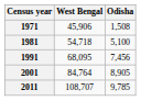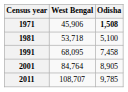1971 | Odisha: normal -> bold
1981 | West Bengal: 54,718 -> 53,718
1991 | Odisha: 7,456 -> 7,458
